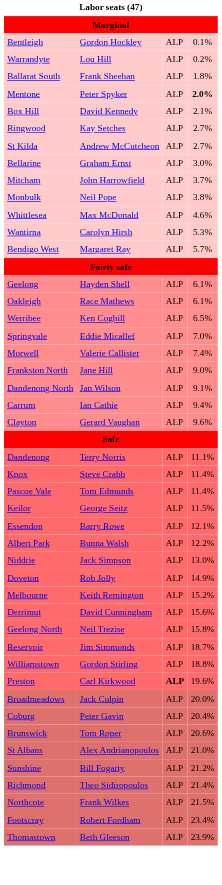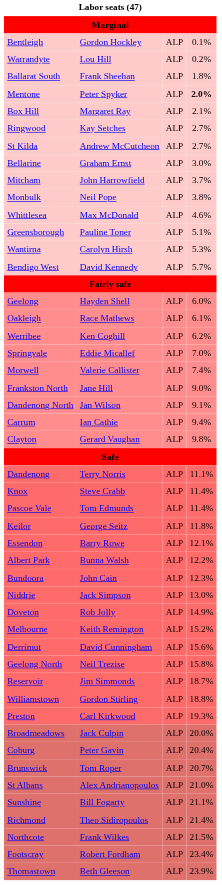Box Hill | column 2: David Kennedy -> Margaret Ray
+ row: Greensborough | Pauline Toner | ALP | 5.1%
Bendigo West | column 2: Margaret Ray -> David Kennedy
Geelong | column 4: 6.1% -> 6.0%
Werribee | column 4: 6.5% -> 6.2%
Clayton | column 4: 9.6% -> 9.8%
Keilor | column 4: 11.5% -> 11.8%
+ row: Bundoora | John Cain | ALP | 12.3%
Preston | column 3: bold -> normal
Preston | column 4: 19.6% -> 19.3%
Brunswick | column 4: 20.6% -> 20.7%
Sunshine | column 4: 21.2% -> 21.1%
